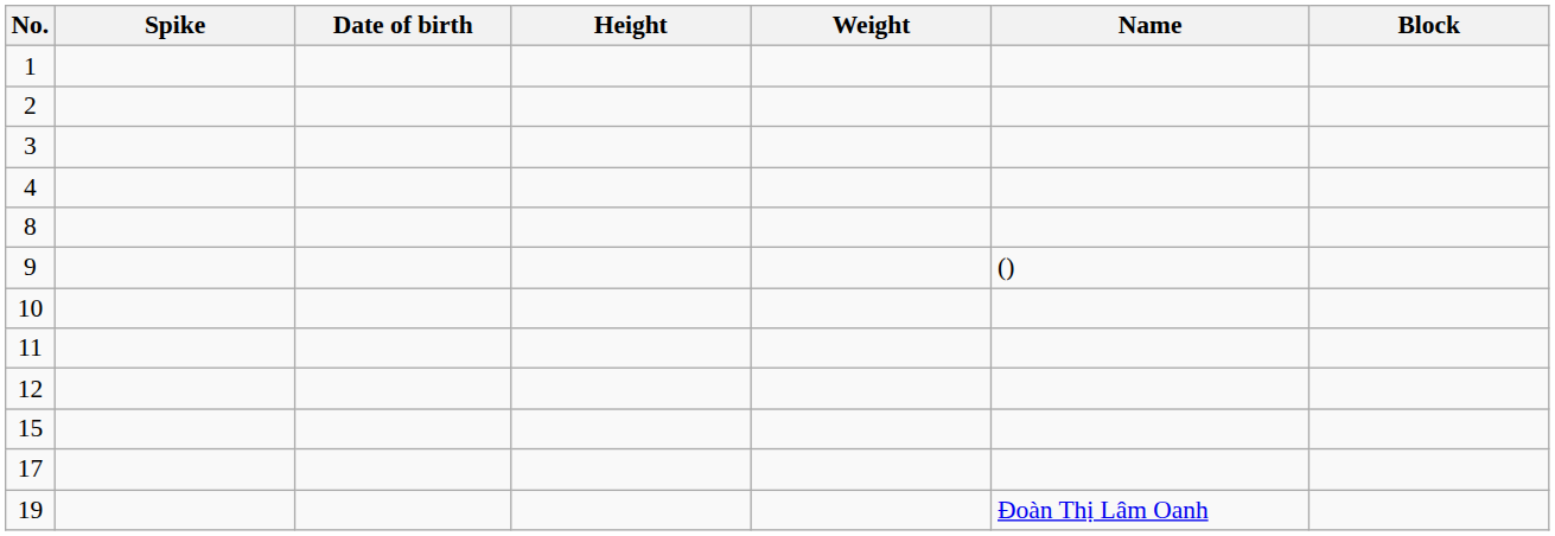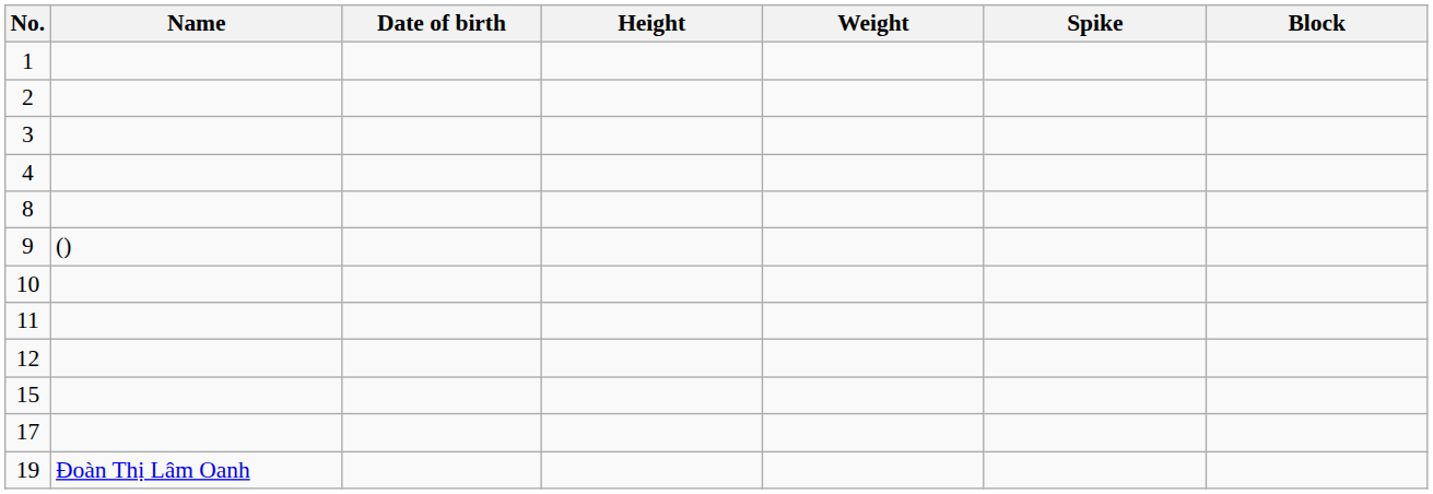columns swapped: Name <-> Spike
